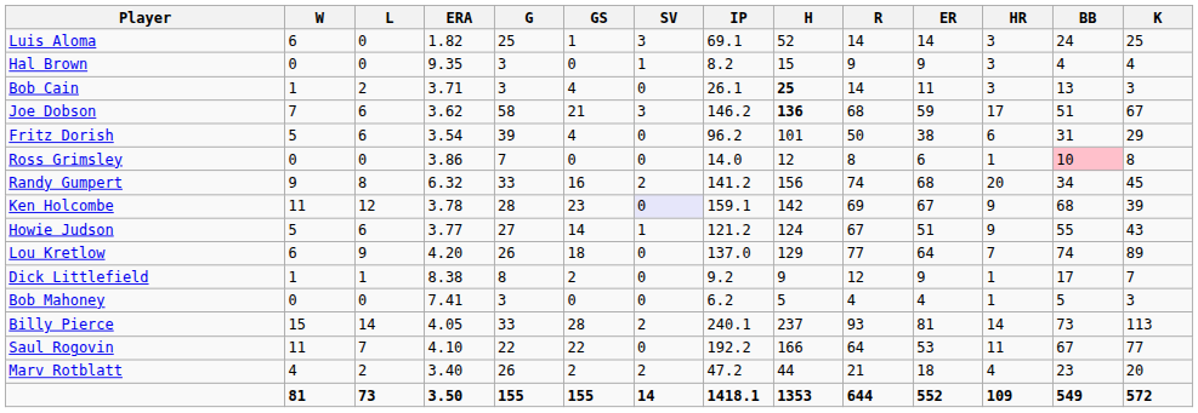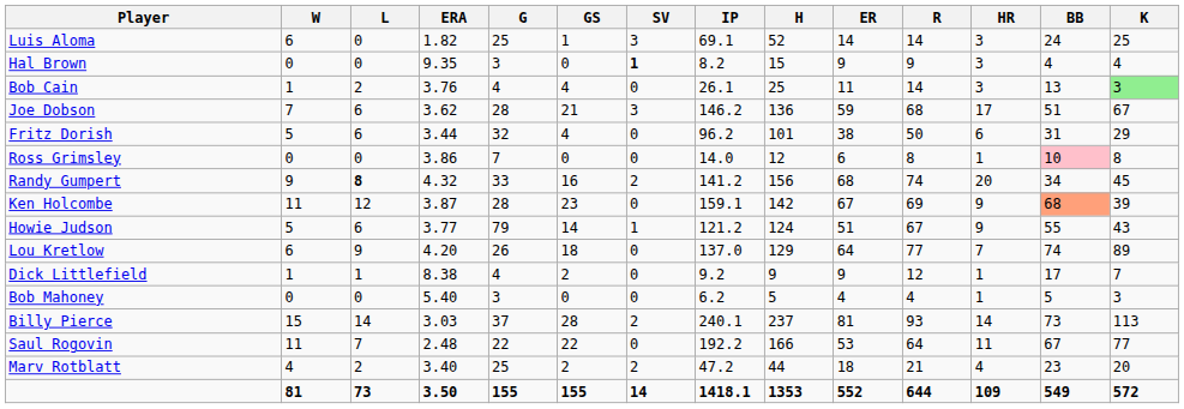columns swapped: R <-> ER
Hal Brown | SV: normal -> bold
Bob Cain | ERA: 3.71 -> 3.76
Bob Cain | G: 3 -> 4
Bob Cain | H: bold -> normal
Bob Cain | K: no background -> lightgreen background
Joe Dobson | G: 58 -> 28
Joe Dobson | H: bold -> normal
Fritz Dorish | ERA: 3.54 -> 3.44
Fritz Dorish | G: 39 -> 32
Randy Gumpert | L: normal -> bold
Randy Gumpert | ERA: 6.32 -> 4.32
Ken Holcombe | ERA: 3.78 -> 3.87
Ken Holcombe | SV: lavender background -> no background
Ken Holcombe | BB: no background -> lightsalmon background
Howie Judson | G: 27 -> 79
Dick Littlefield | G: 8 -> 4
Bob Mahoney | ERA: 7.41 -> 5.40
Billy Pierce | ERA: 4.05 -> 3.03
Billy Pierce | G: 33 -> 37
Saul Rogovin | ERA: 4.10 -> 2.48
Marv Rotblatt | G: 26 -> 25
